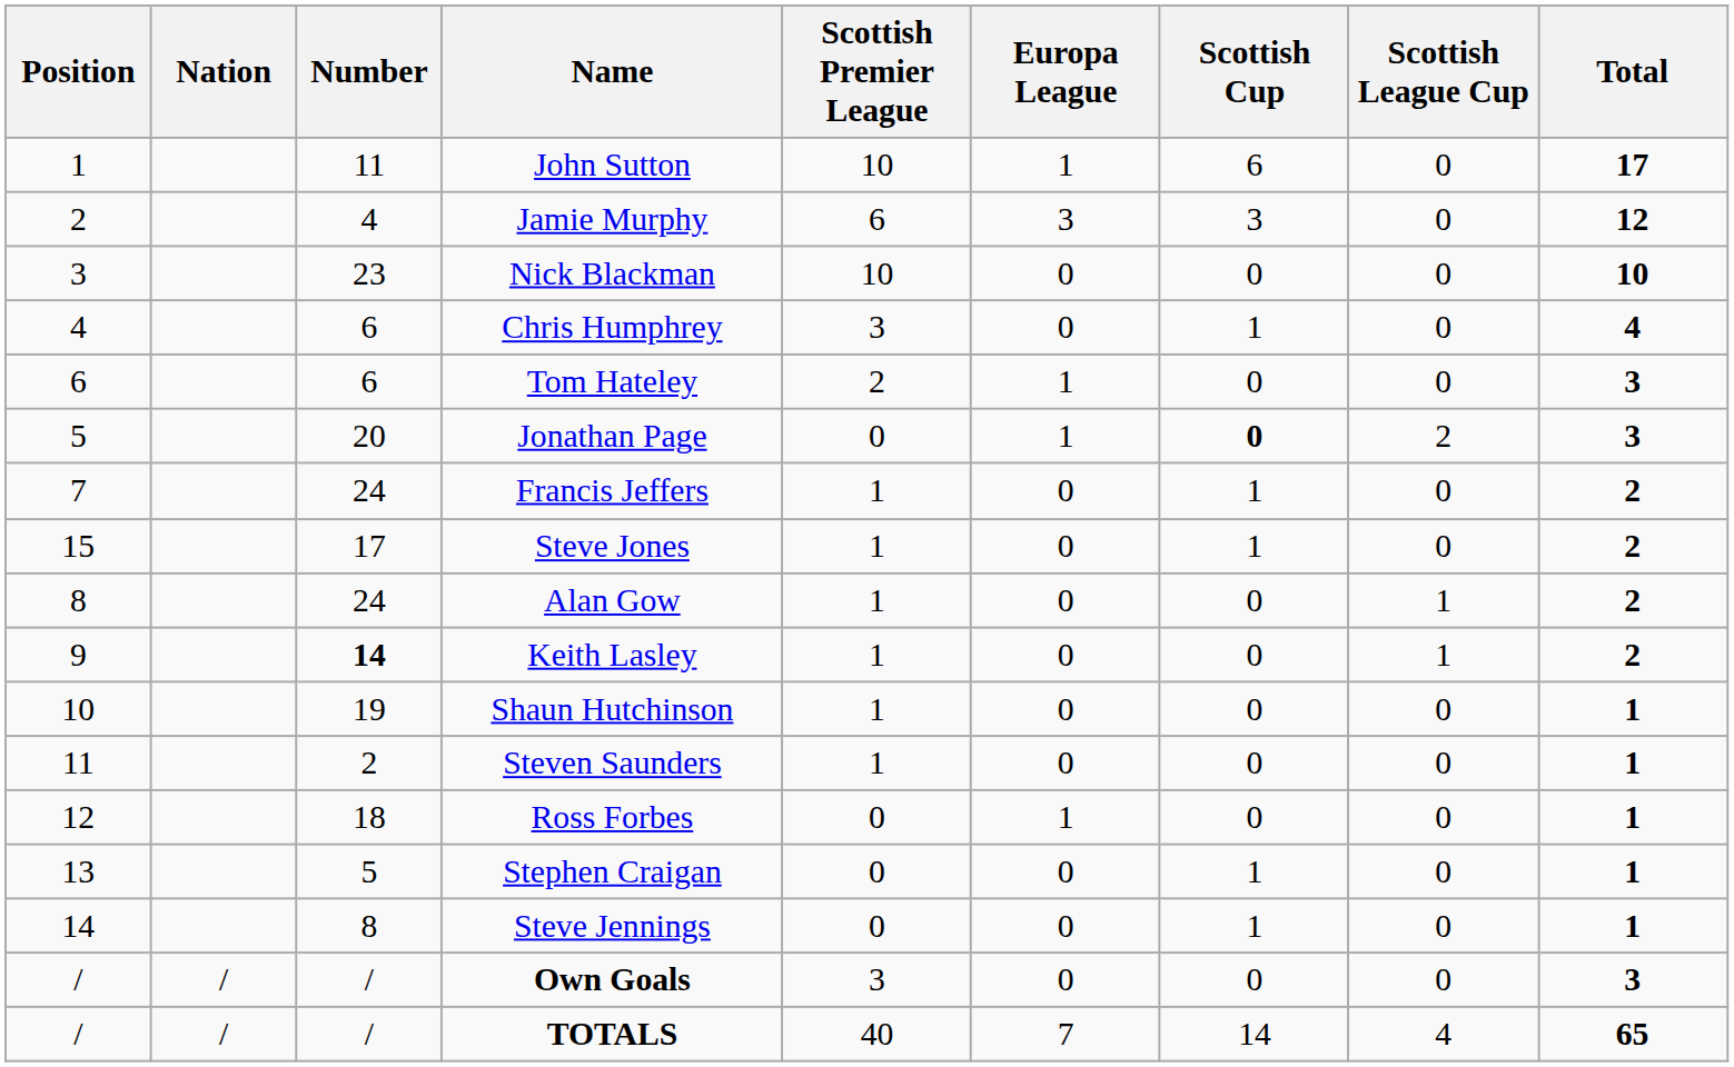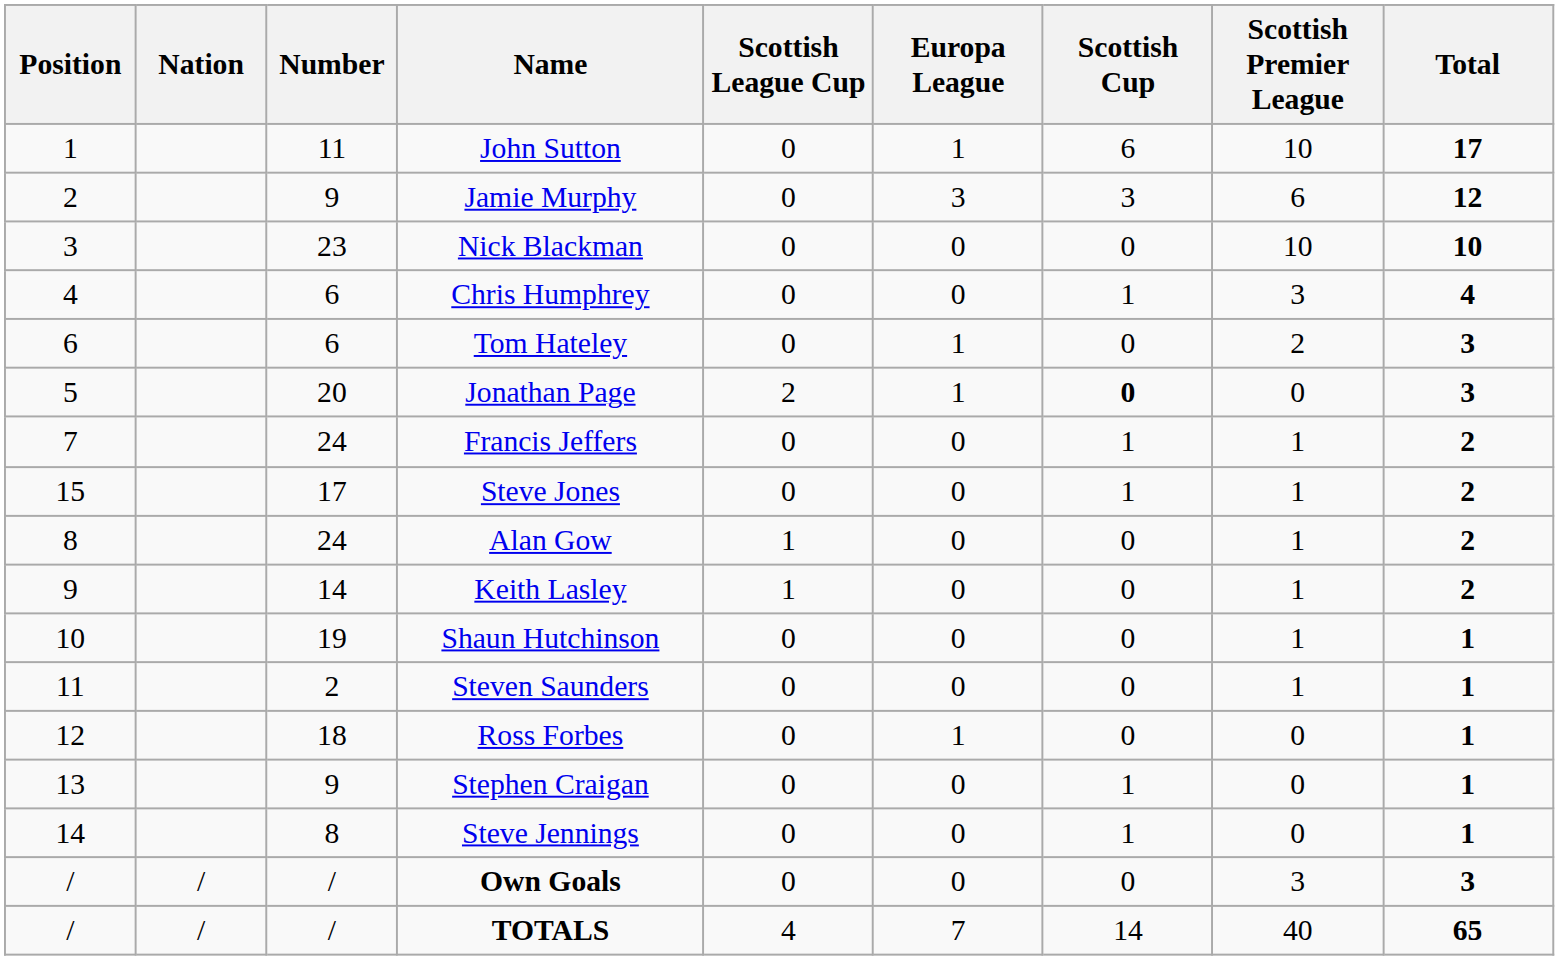columns swapped: Scottish Premier League <-> Scottish League Cup
Jamie Murphy | Number: 4 -> 9
Keith Lasley | Number: bold -> normal
Stephen Craigan | Number: 5 -> 9
